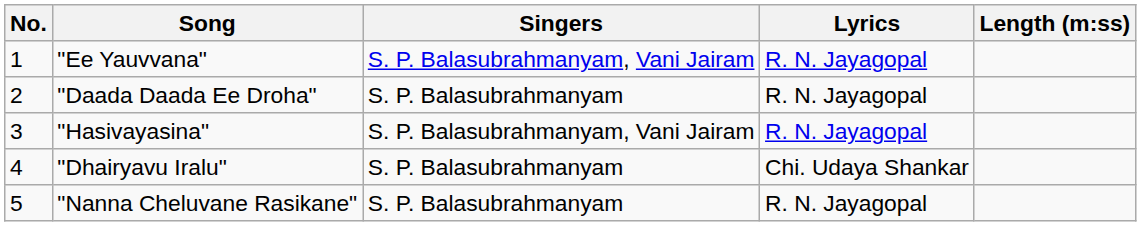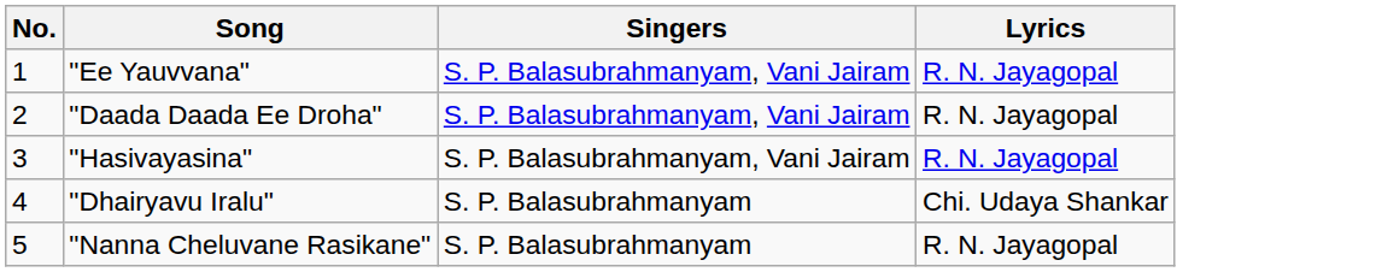- column: Length (m:ss)
"Daada Daada Ee Droha" | Singers: S. P. Balasubrahmanyam -> S. P. Balasubrahmanyam, Vani Jairam
